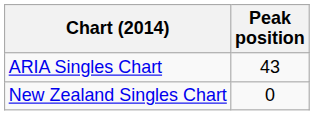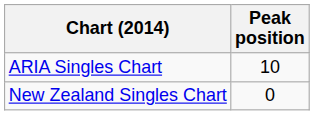ARIA Singles Chart | Peak position: 43 -> 10
